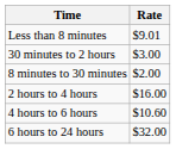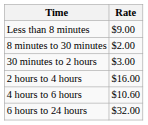Less than 8 minutes | Rate: $9.01 -> $9.00
rows swapped: 8 minutes to 30 minutes <-> 30 minutes to 2 hours
